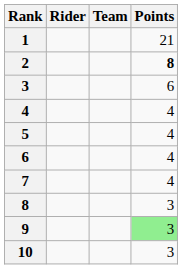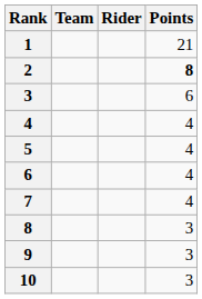columns swapped: Rider <-> Team
9 | Points: lightgreen background -> no background
